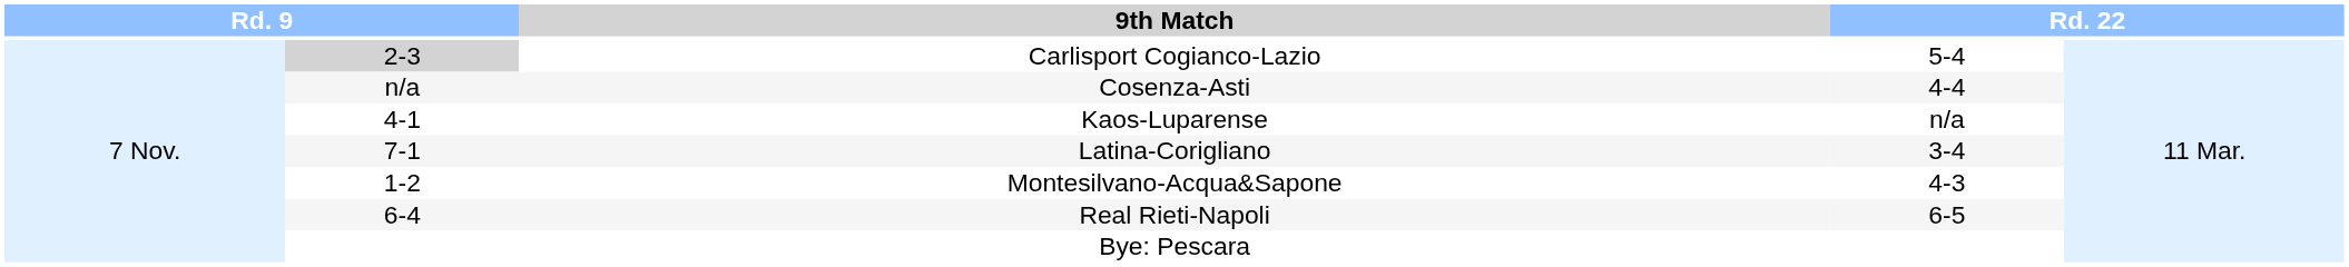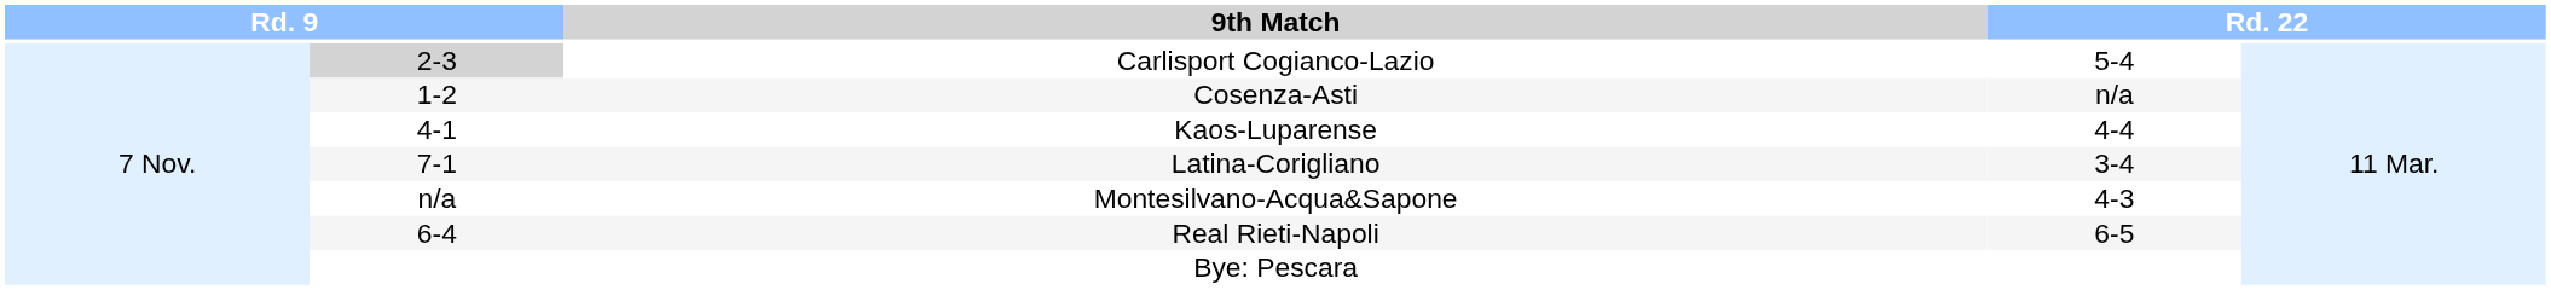Cosenza-Asti | column 2: n/a -> 1-2
Cosenza-Asti | column 4: 4-4 -> n/a
Kaos-Luparense | column 4: n/a -> 4-4
Montesilvano-Acqua&Sapone | column 2: 1-2 -> n/a
